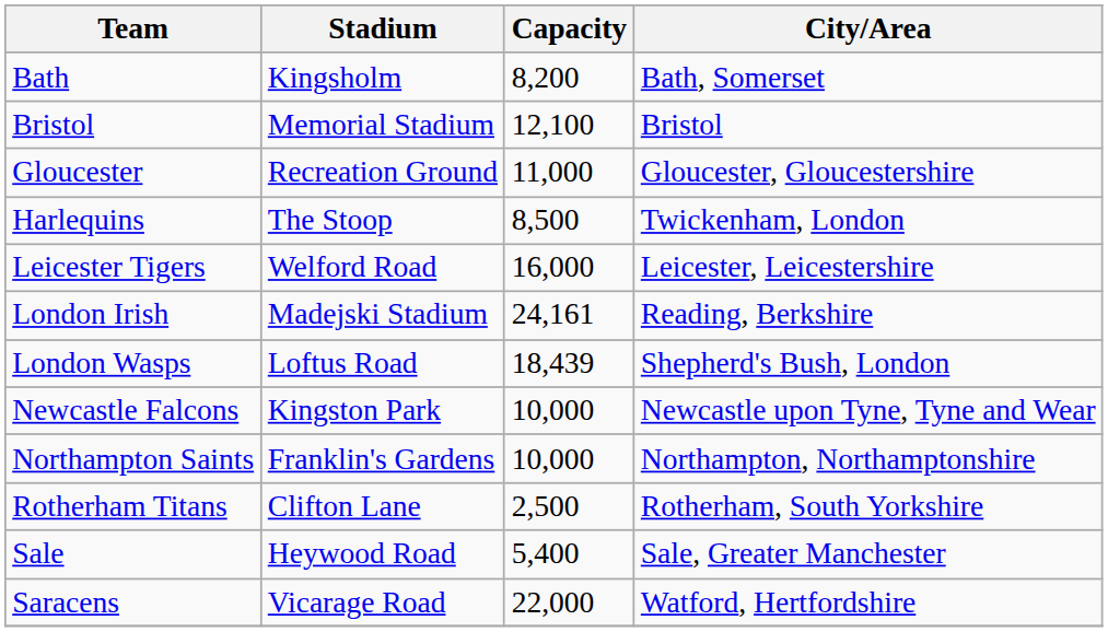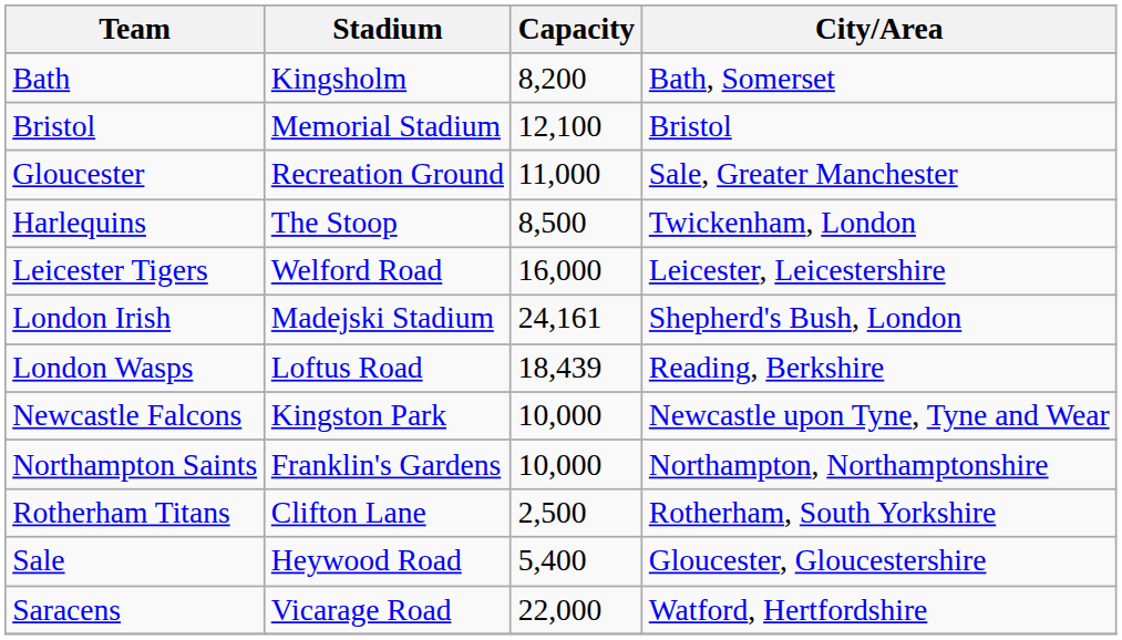Gloucester | City/Area: Gloucester, Gloucestershire -> Sale, Greater Manchester
London Irish | City/Area: Reading, Berkshire -> Shepherd's Bush, London
London Wasps | City/Area: Shepherd's Bush, London -> Reading, Berkshire
Sale | City/Area: Sale, Greater Manchester -> Gloucester, Gloucestershire
